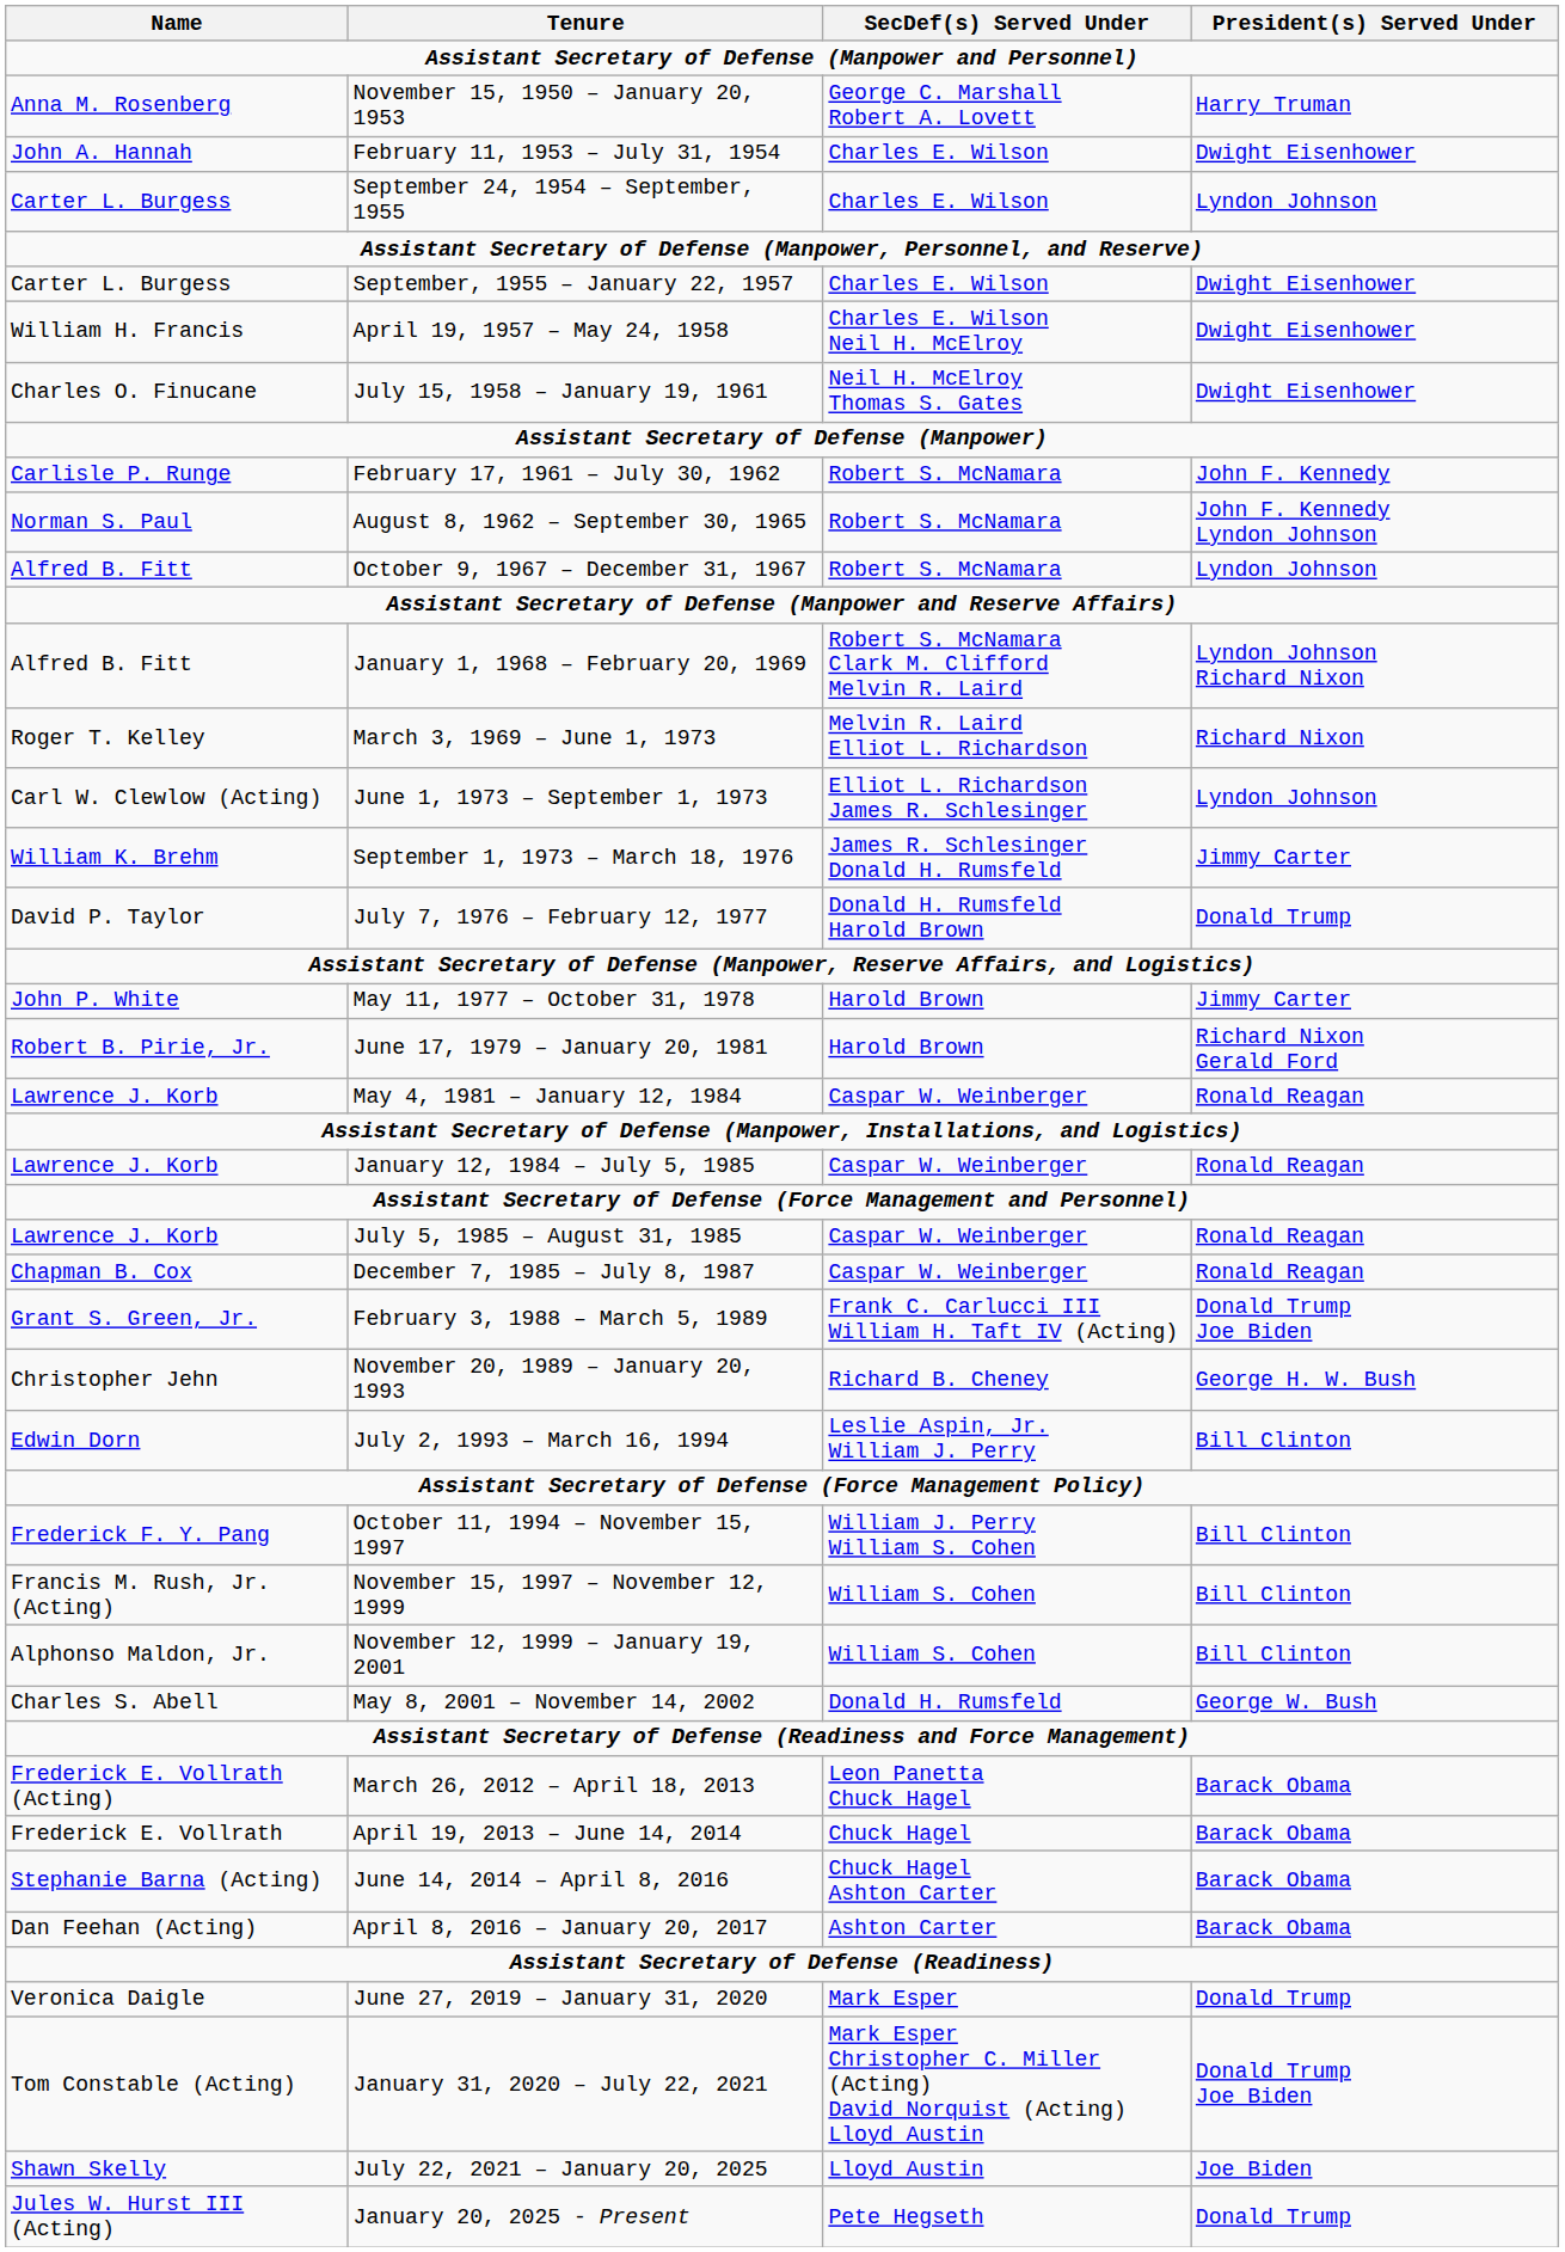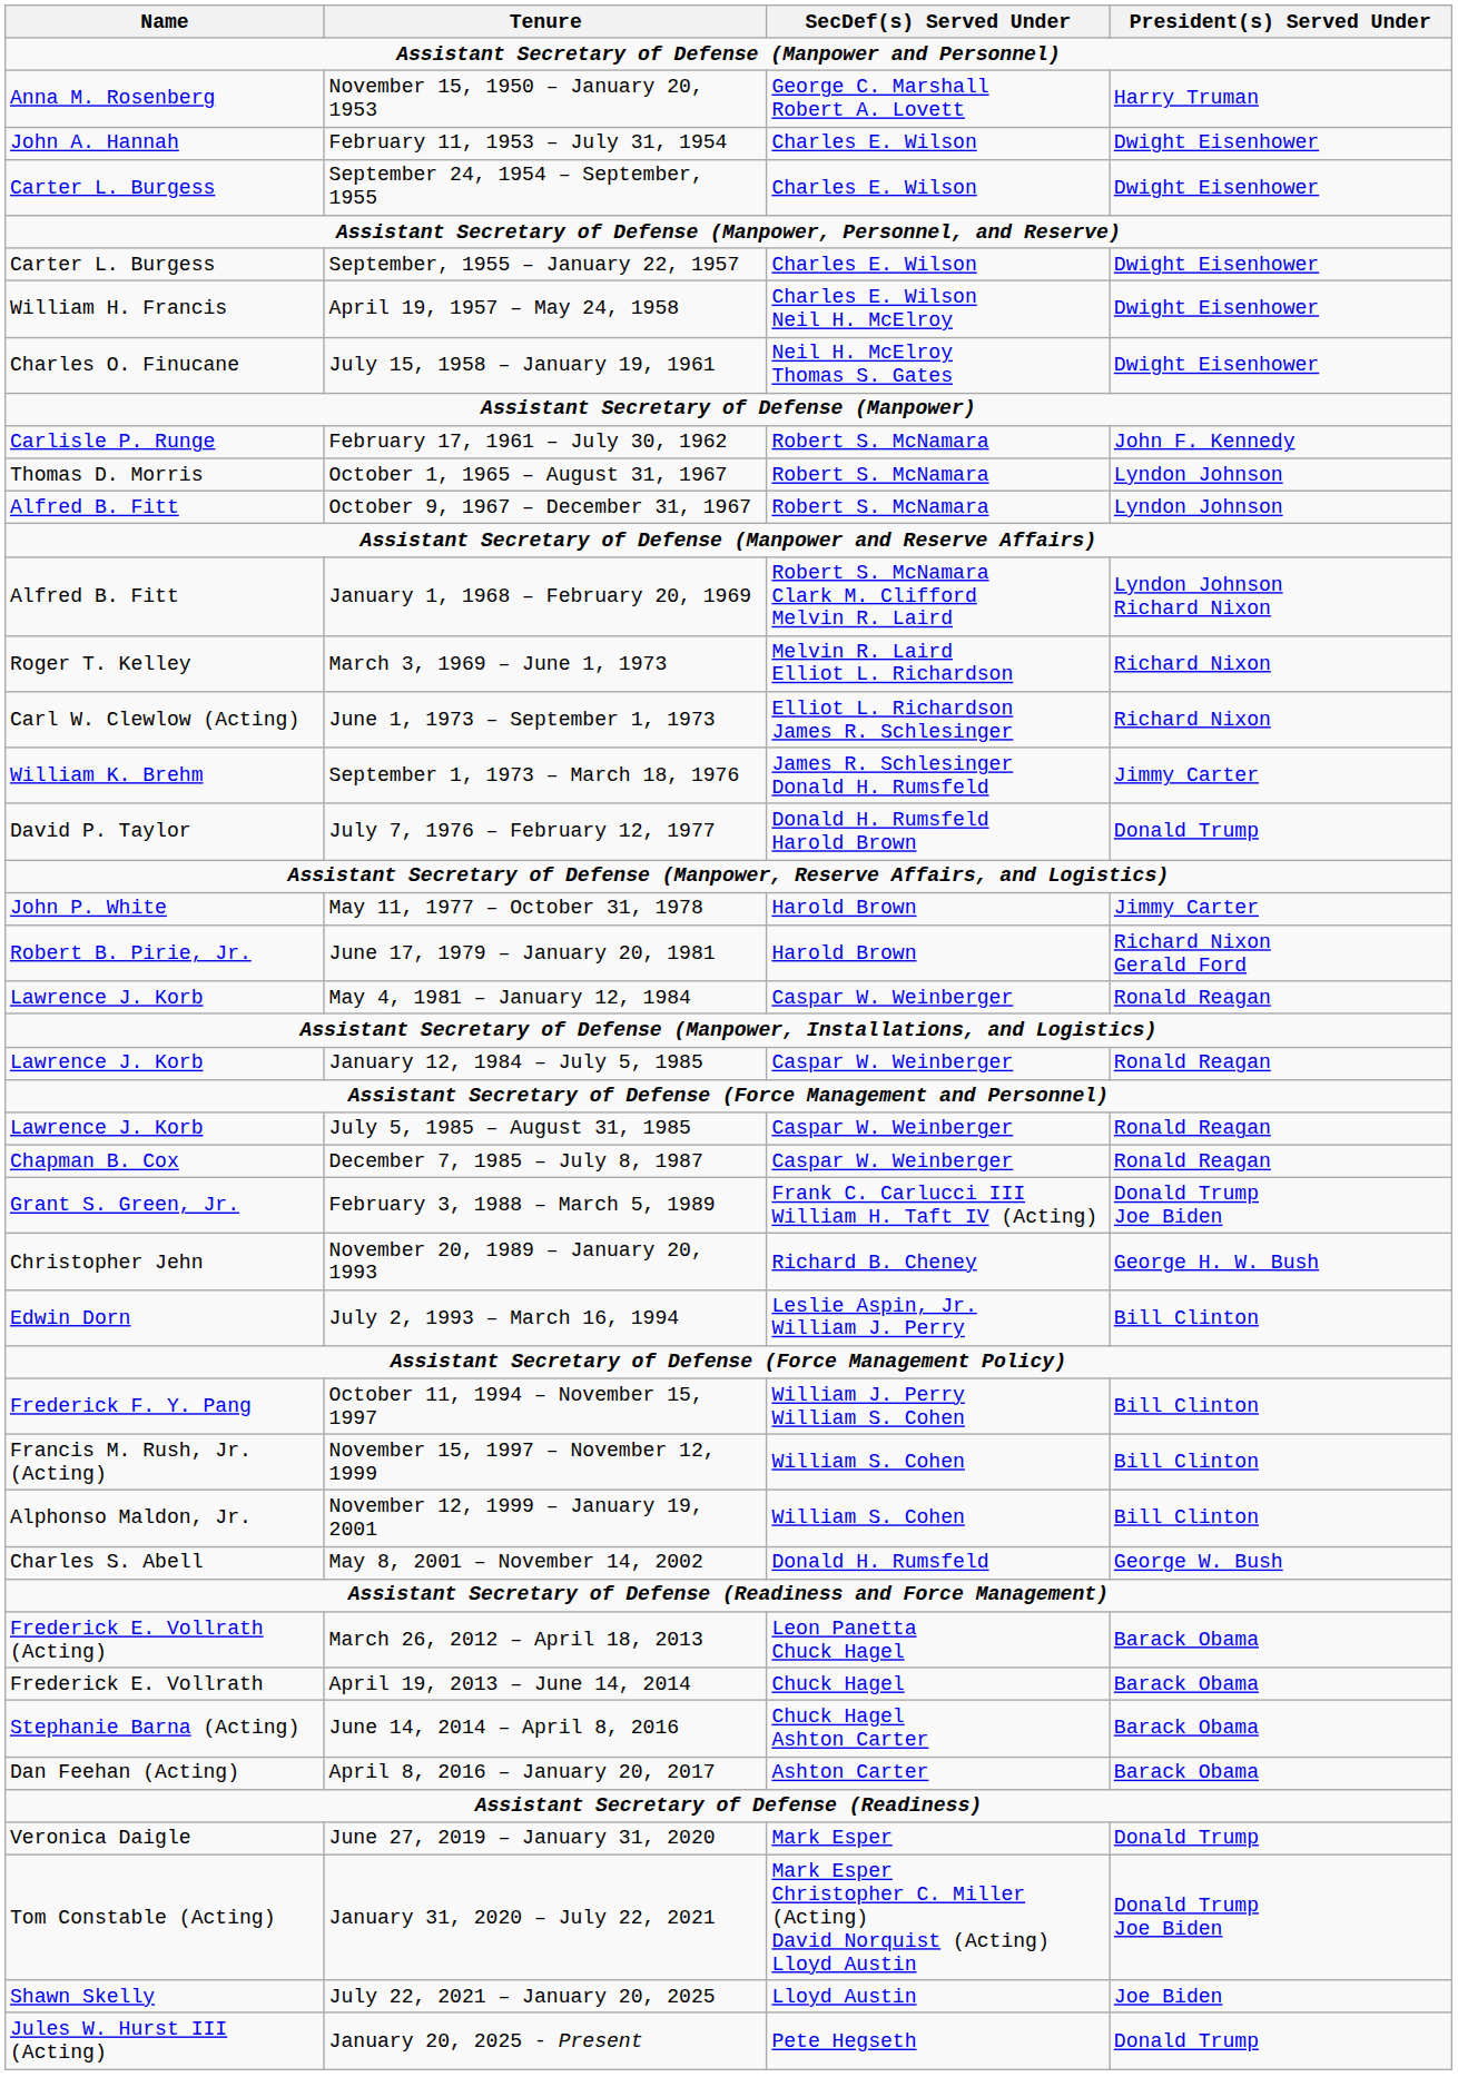September 24, 1954 – September, 1955 | President(s) Served Under: Lyndon Johnson -> Dwight Eisenhower
- row: Norman S. Paul | August 8, 1962 – September 30, 1965 | Robert S. McNamara | John F. Kennedy Lyndon Johnson
+ row: Thomas D. Morris | October 1, 1965 – August 31, 1967 | Robert S. McNamara | Lyndon Johnson
June 1, 1973 – September 1, 1973 | President(s) Served Under: Lyndon Johnson -> Richard Nixon
